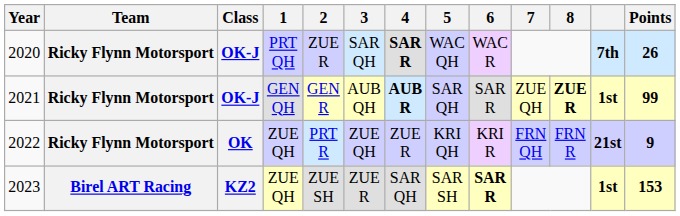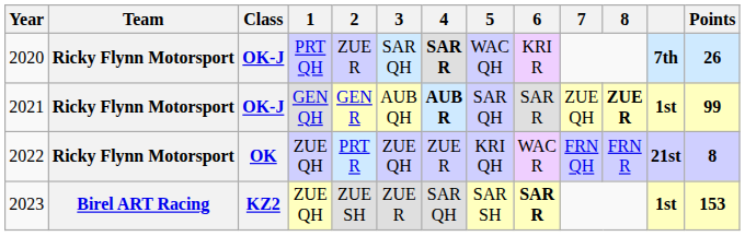2020 | 6: WAC R -> KRI R
2022 | 6: KRI R -> WAC R
2022 | Points: 9 -> 8
